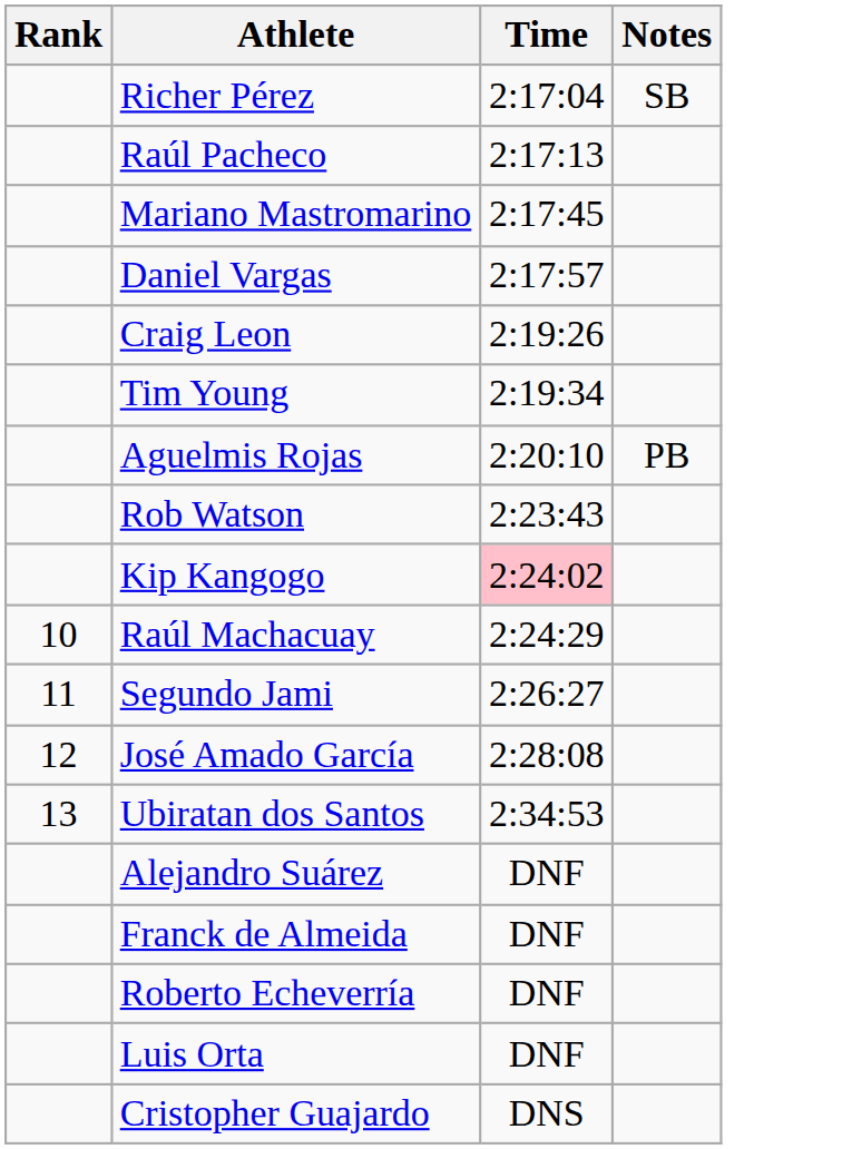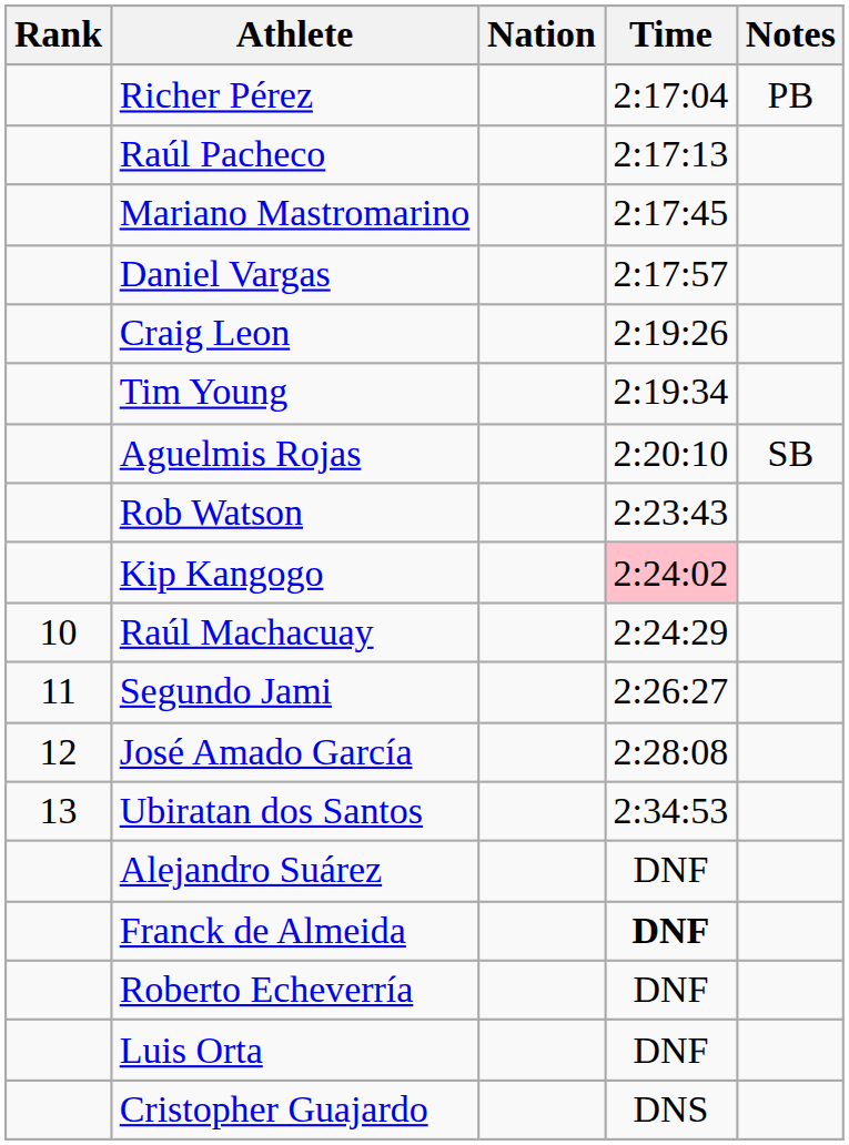+ column: Nation
Richer Pérez | Notes: SB -> PB
Aguelmis Rojas | Notes: PB -> SB
Franck de Almeida | Time: normal -> bold
